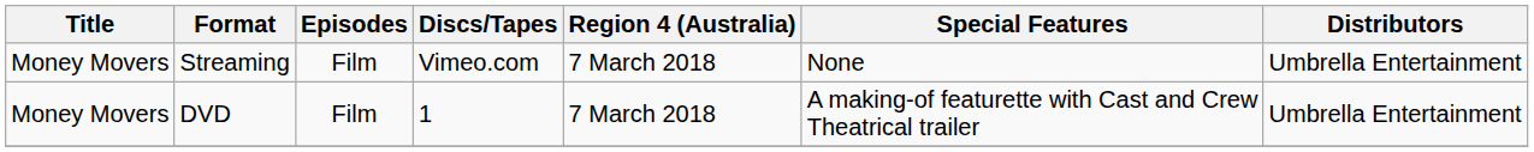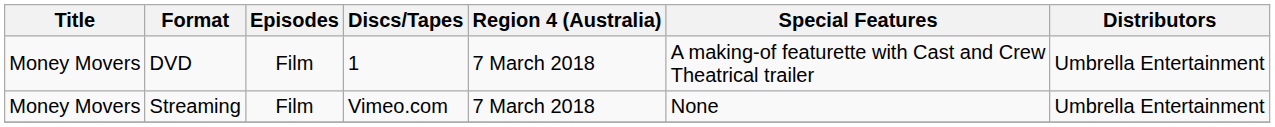rows swapped: DVD <-> Streaming
